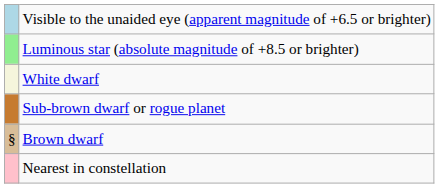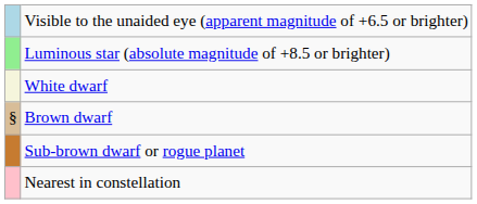rows swapped: Brown dwarf <-> Sub-brown dwarf or rogue planet
